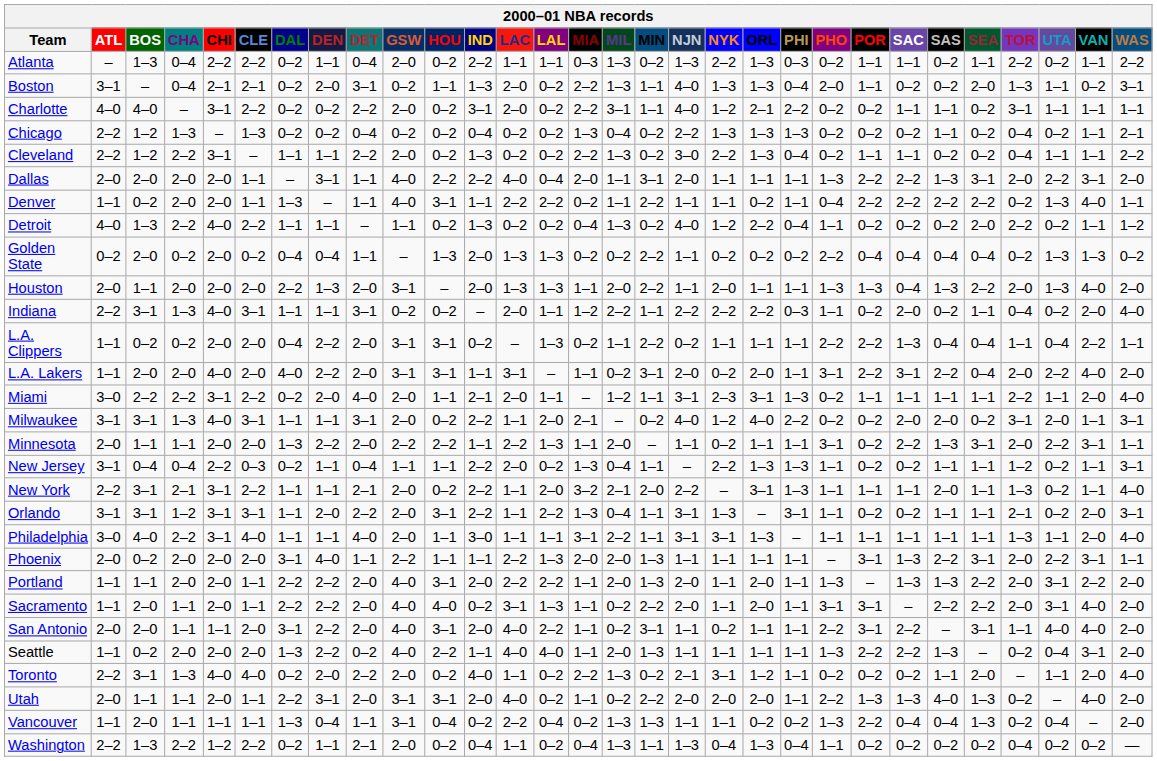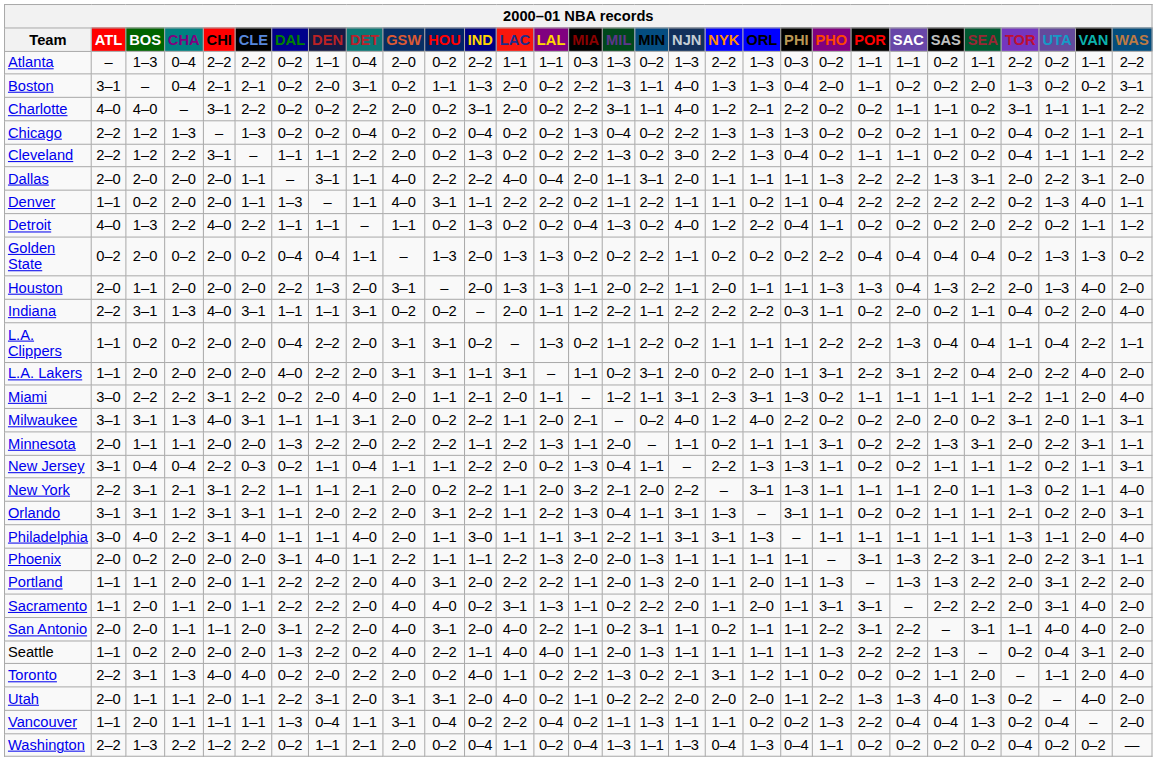Boston | UTA: 1–1 -> 0–2
Charlotte | WAS: 1–1 -> 2–2
L.A. Lakers | CHI: 4–0 -> 2–0
Vancouver | MIL: 1–3 -> 1–1
